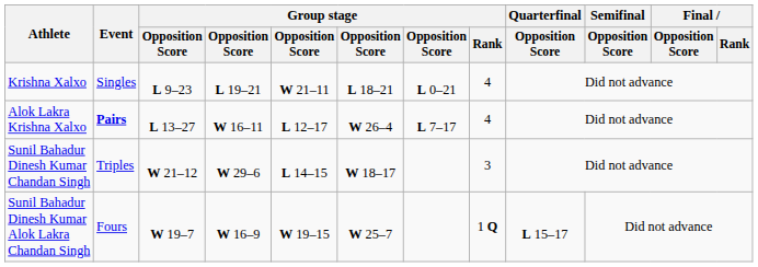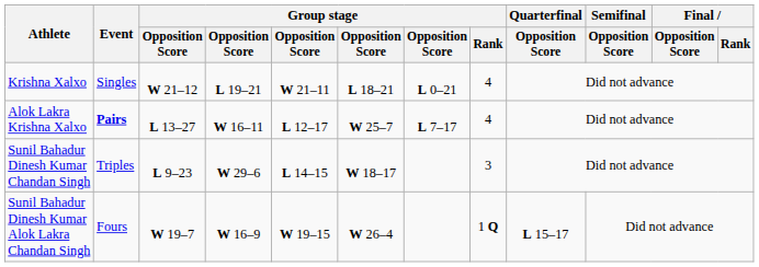Krishna Xalxo | column 3: L 9–23 -> W 21–12
Alok Lakra Krishna Xalxo | column 6: W 26–4 -> W 25–7
Sunil Bahadur Dinesh Kumar Chandan Singh | column 3: W 21–12 -> L 9–23
Sunil Bahadur Dinesh Kumar Alok Lakra Chandan Singh | column 6: W 25–7 -> W 26–4
